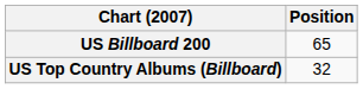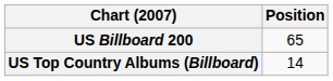US Top Country Albums (Billboard) | Position: 32 -> 14
